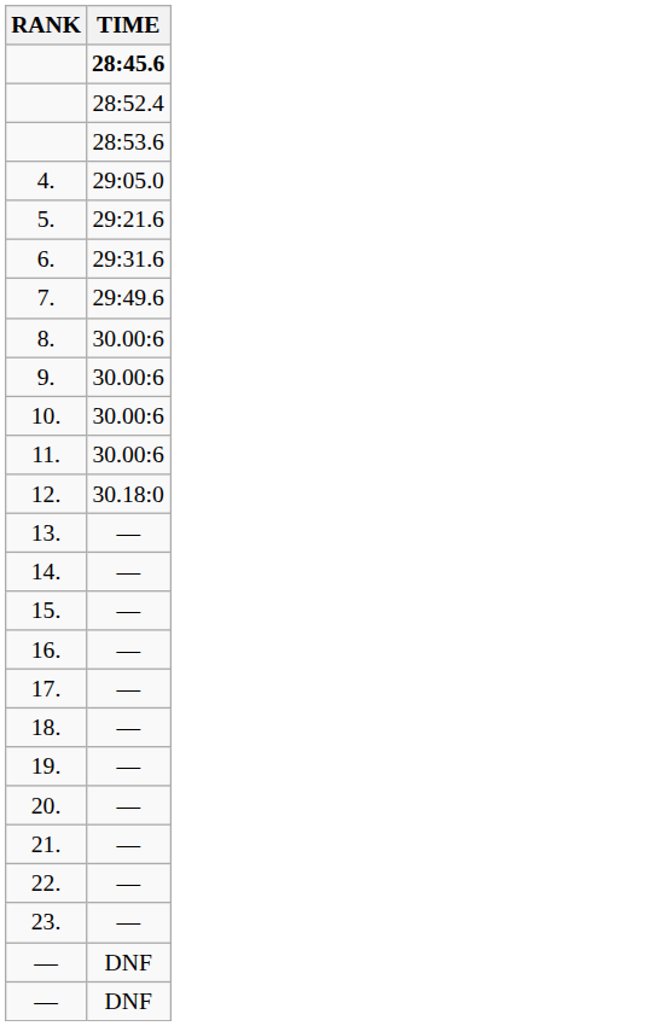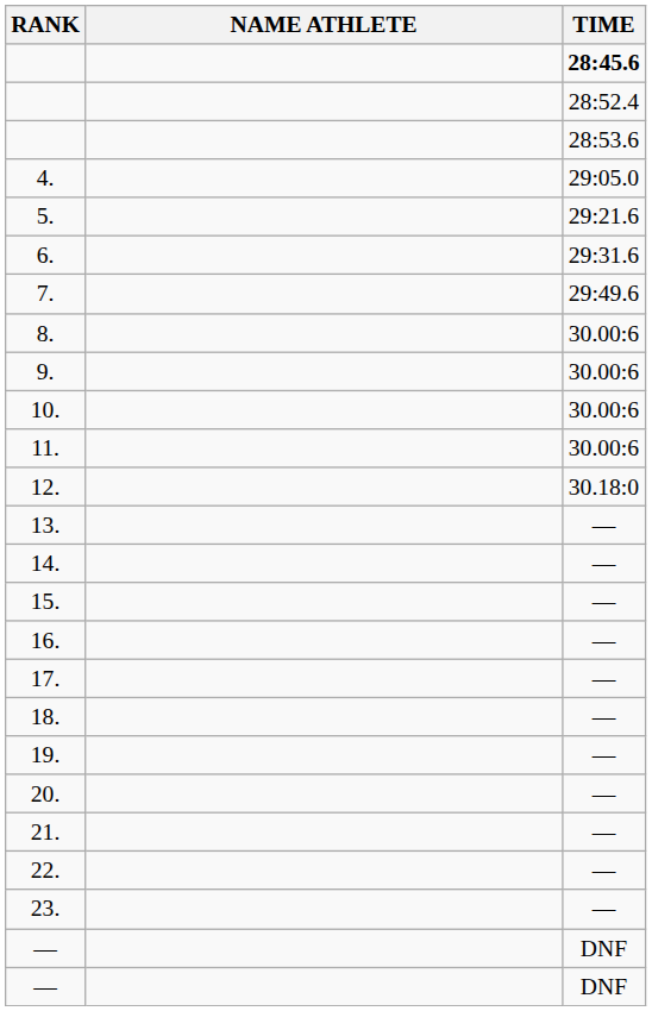+ column: NAME ATHLETE
